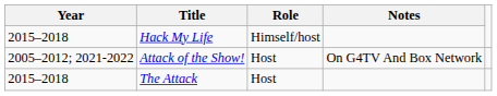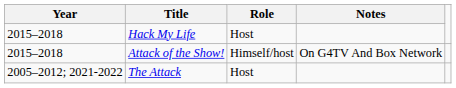Hack My Life | Role: Himself/host -> Host
Attack of the Show! | Year: 2005–2012; 2021-2022 -> 2015–2018
Attack of the Show! | Role: Host -> Himself/host
The Attack | Year: 2015–2018 -> 2005–2012; 2021-2022
